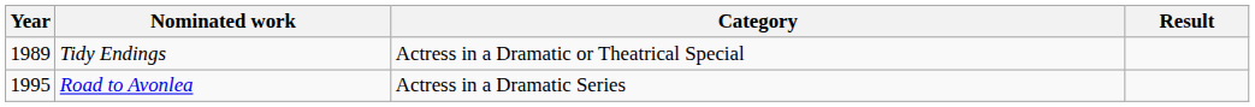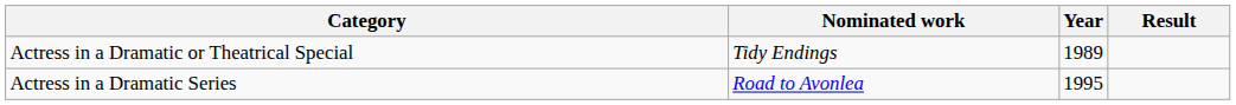columns swapped: Year <-> Category
